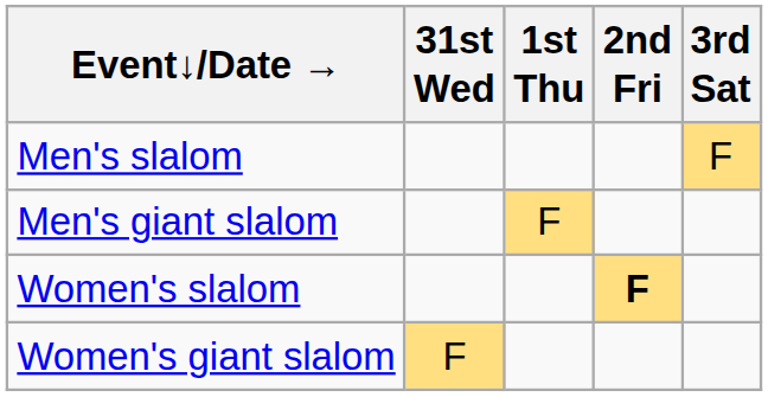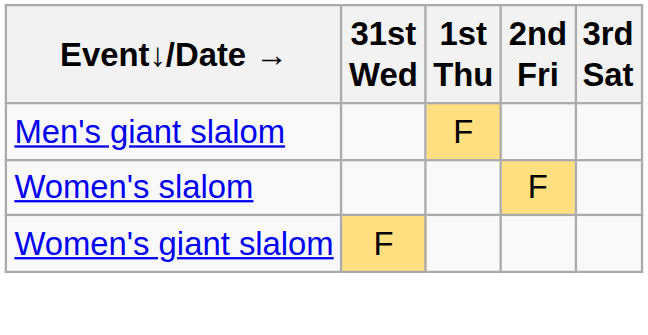- row: Men's slalom | F
Women's slalom | 2nd Fri: bold -> normal
